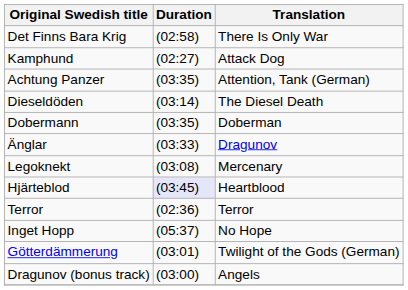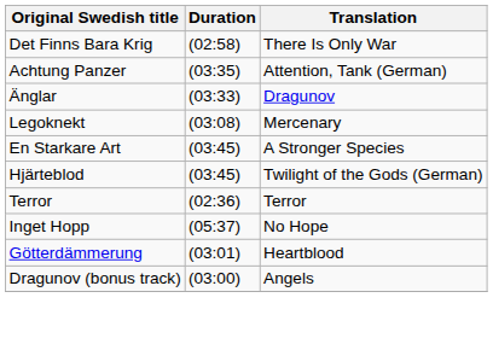- row: Kamphund | (02:27) | Attack Dog
- row: Dieseldöden | (03:14) | The Diesel Death
- row: Dobermann | (03:35) | Doberman
+ row: En Starkare Art | (03:45) | A Stronger Species
Hjärteblod | Duration: lavender background -> no background
Hjärteblod | Translation: Heartblood -> Twilight of the Gods (German)
Götterdämmerung | Translation: Twilight of the Gods (German) -> Heartblood
